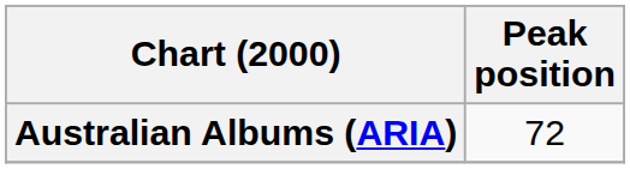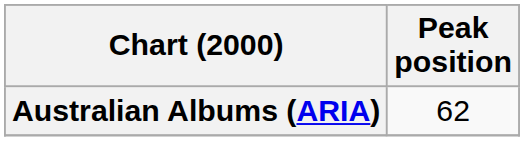Australian Albums (ARIA) | Peak position: 72 -> 62
